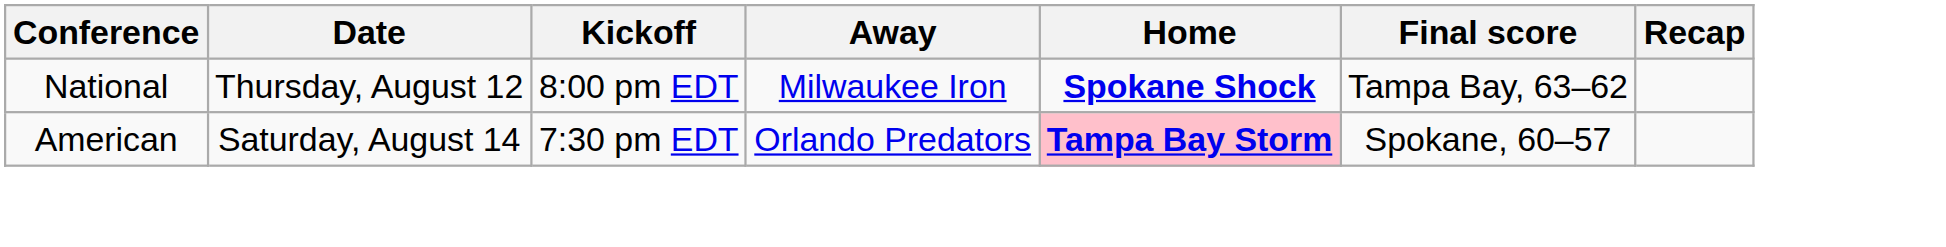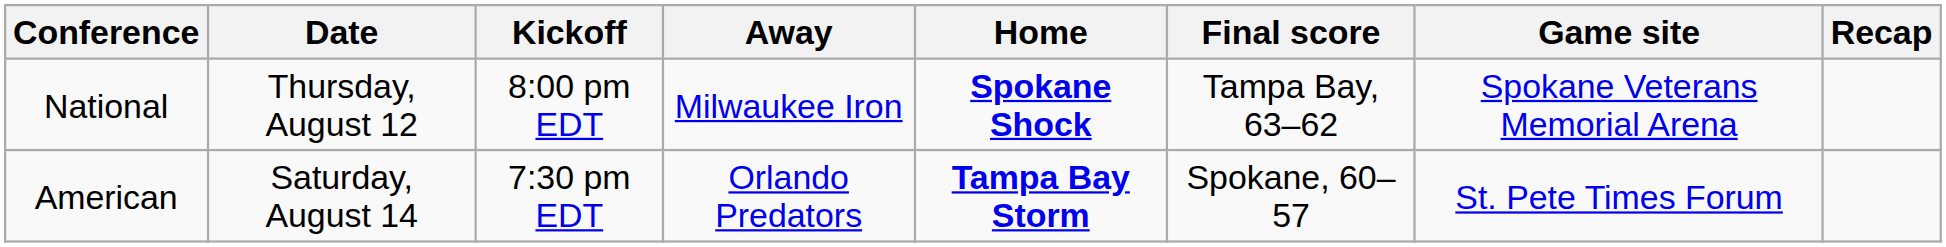+ column: Game site | Spokane Veterans Memorial Arena | St. Pete Times Forum
American | Home: pink background -> no background
